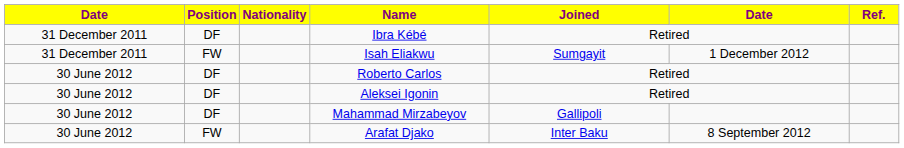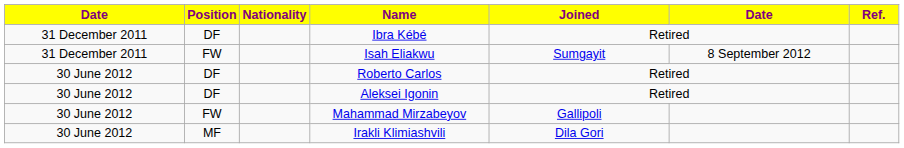Isah Eliakwu | column 6: 1 December 2012 -> 8 September 2012
Mahammad Mirzabeyov | Position: DF -> FW
+ row: 30 June 2012 | MF | Irakli Klimiashvili | Dila Gori
- row: 30 June 2012 | FW | Arafat Djako | Inter Baku | 8 September 2012
